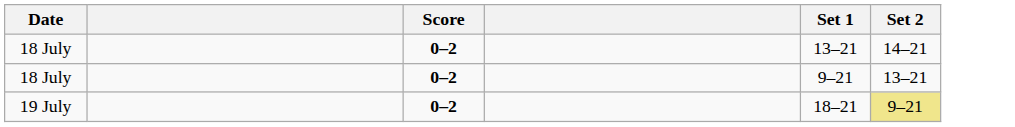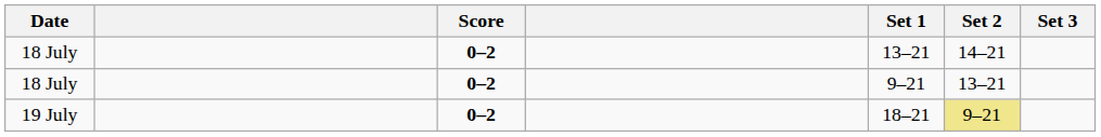+ column: Set 3
